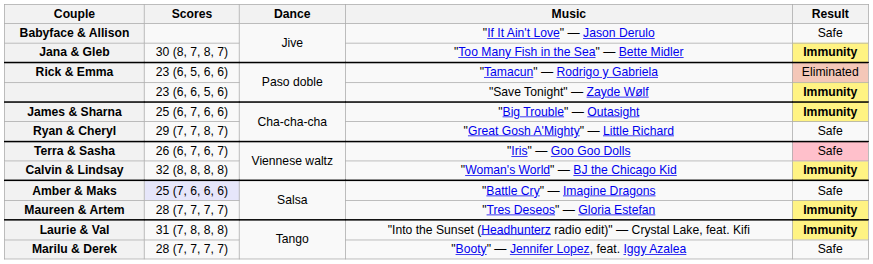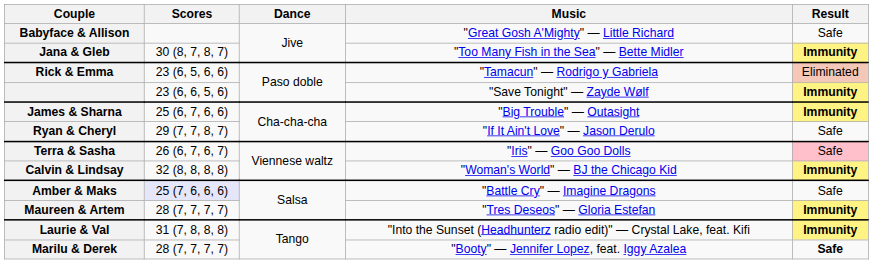Babyface & Allison | Music: "If It Ain't Love" — Jason Derulo -> "Great Gosh A'Mighty" — Little Richard
Ryan & Cheryl | Music: "Great Gosh A'Mighty" — Little Richard -> "If It Ain't Love" — Jason Derulo
Marilu & Derek | Result: normal -> bold
